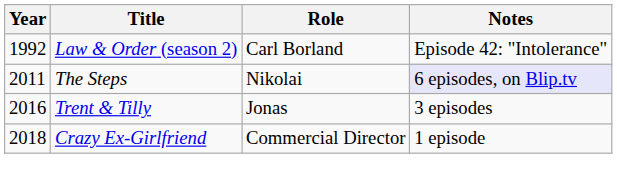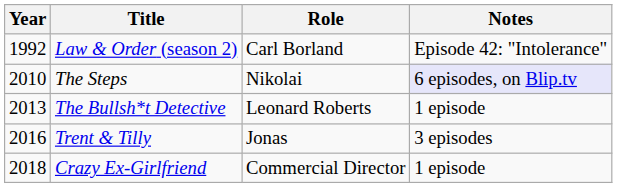The Steps | Year: 2011 -> 2010
+ row: 2013 | The Bullsh*t Detective | Leonard Roberts | 1 episode
